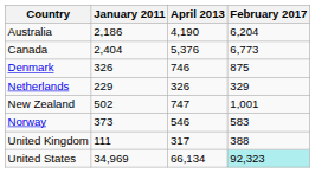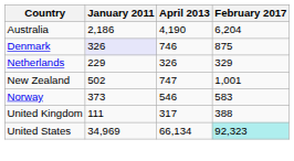- row: Canada | 2,404 | 5,376 | 6,773
Denmark | January 2011: no background -> lavender background
